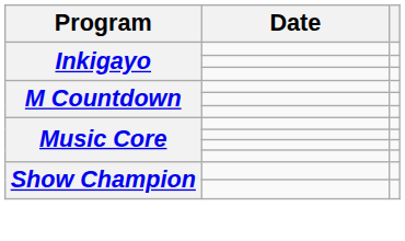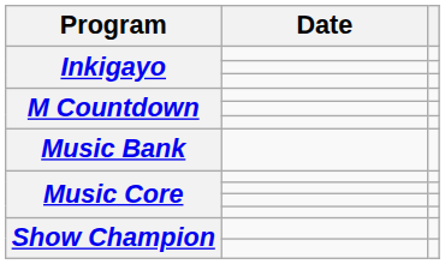+ row: Music Bank
